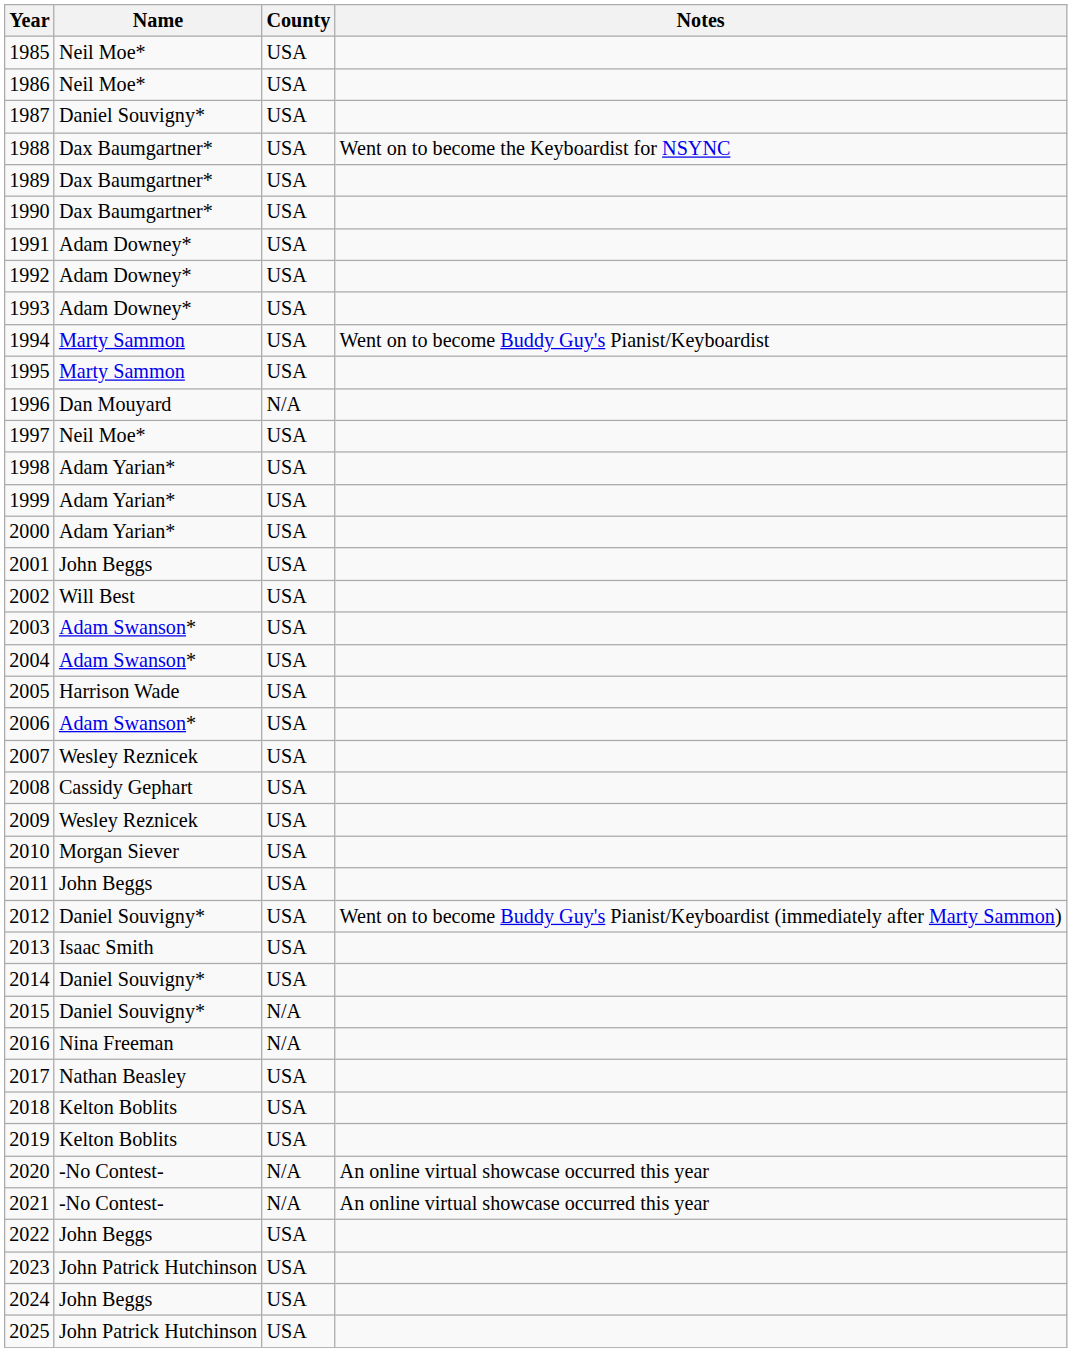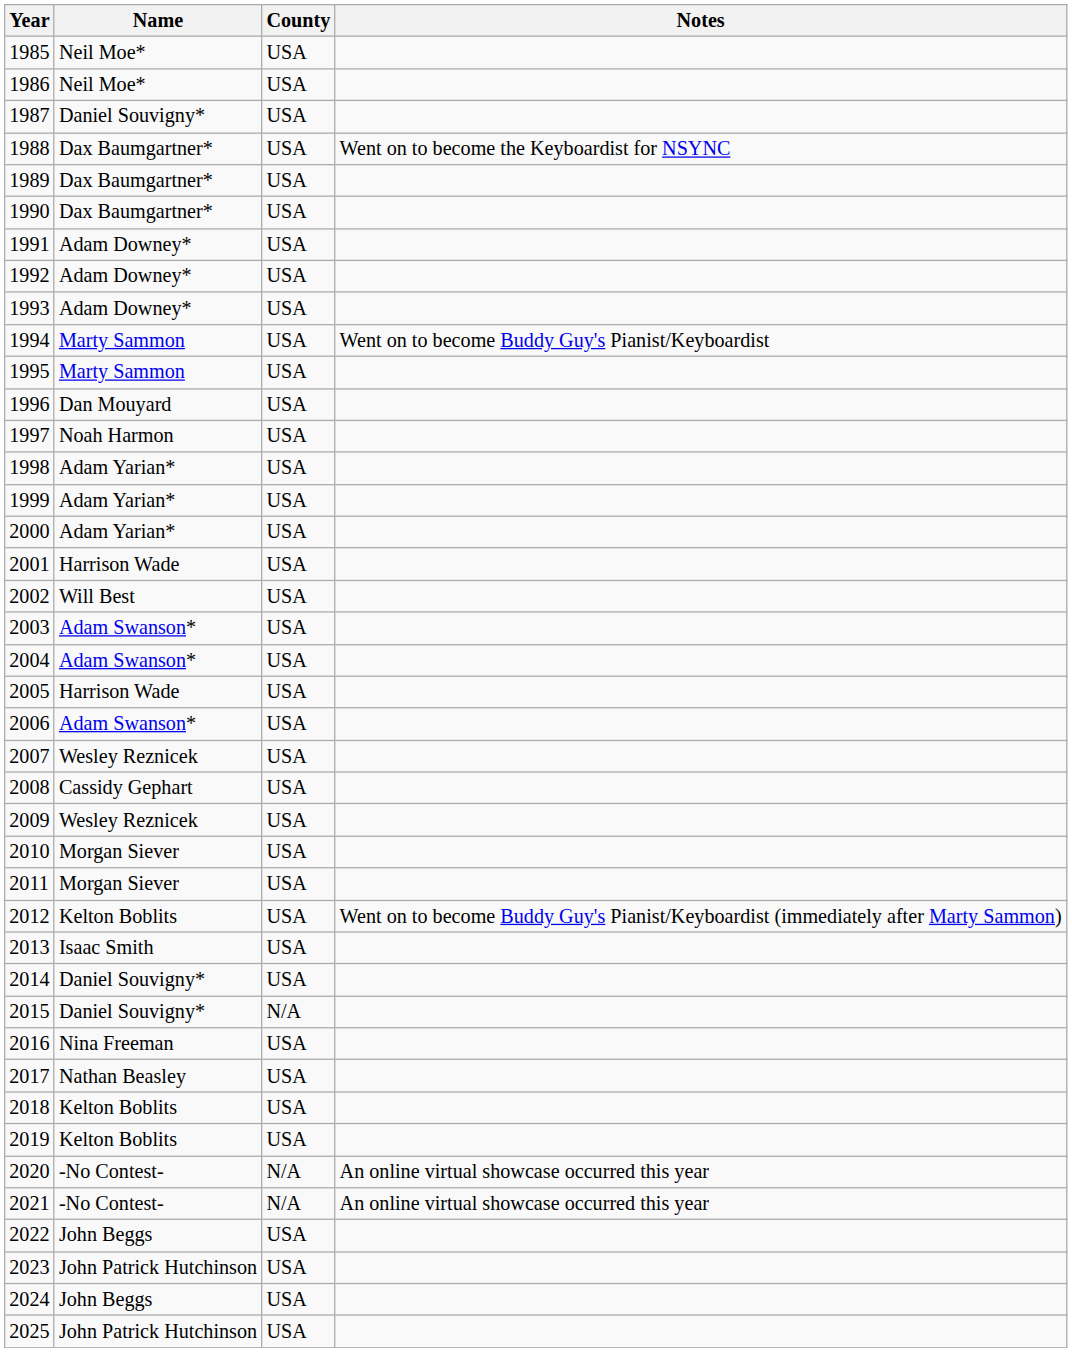1996 | County: N/A -> USA
1997 | Name: Neil Moe* -> Noah Harmon
2001 | Name: John Beggs -> Harrison Wade
2011 | Name: John Beggs -> Morgan Siever
2012 | Name: Daniel Souvigny* -> Kelton Boblits
2016 | County: N/A -> USA
